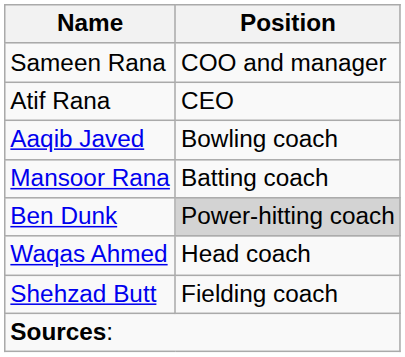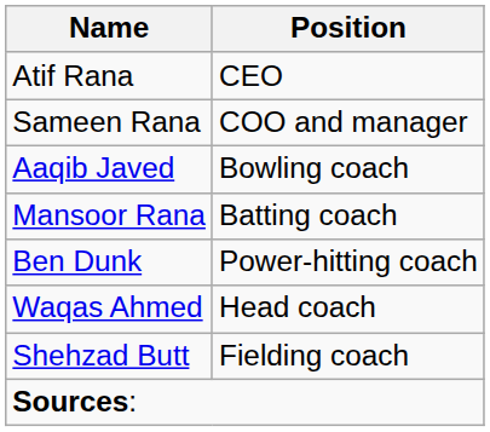rows swapped: Sameen Rana <-> Atif Rana
Ben Dunk | Position: lightgrey background -> no background
